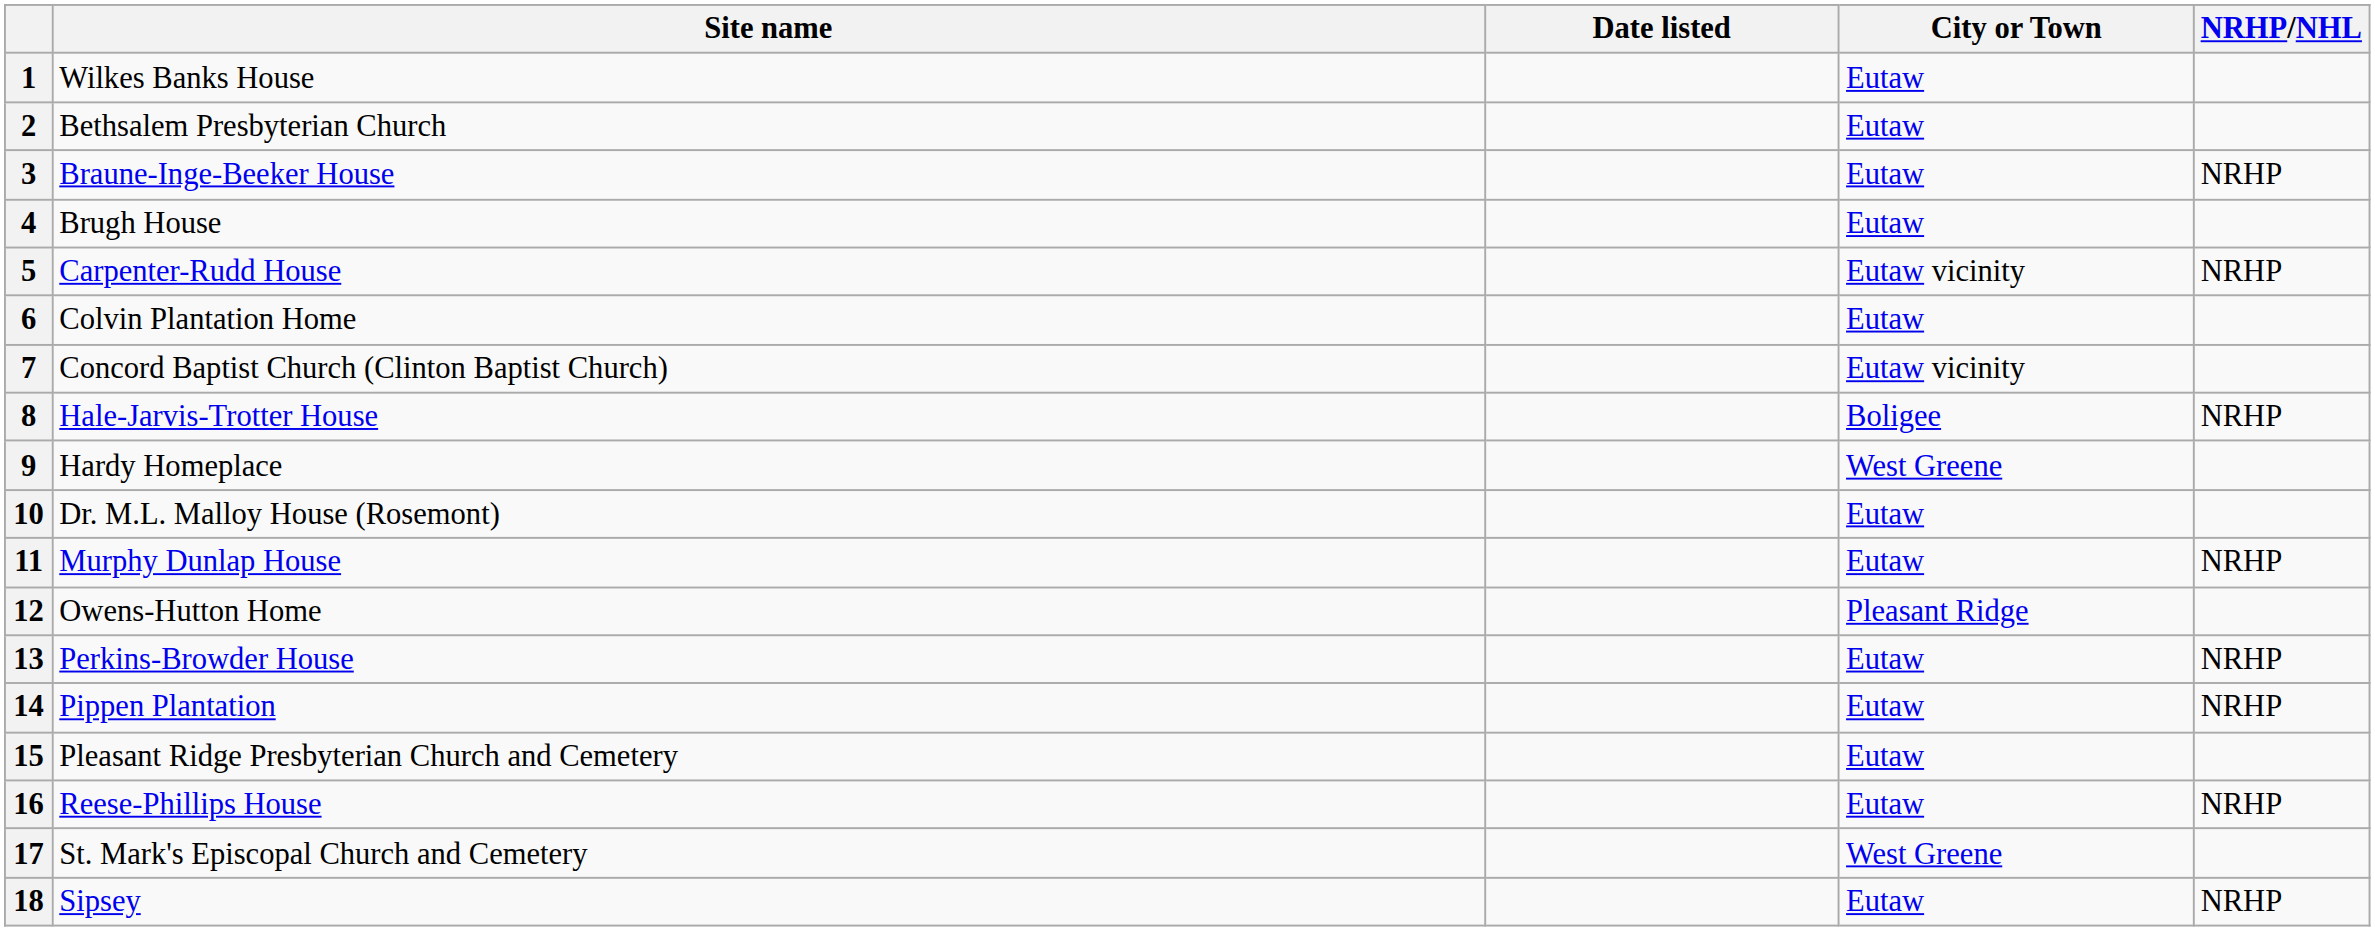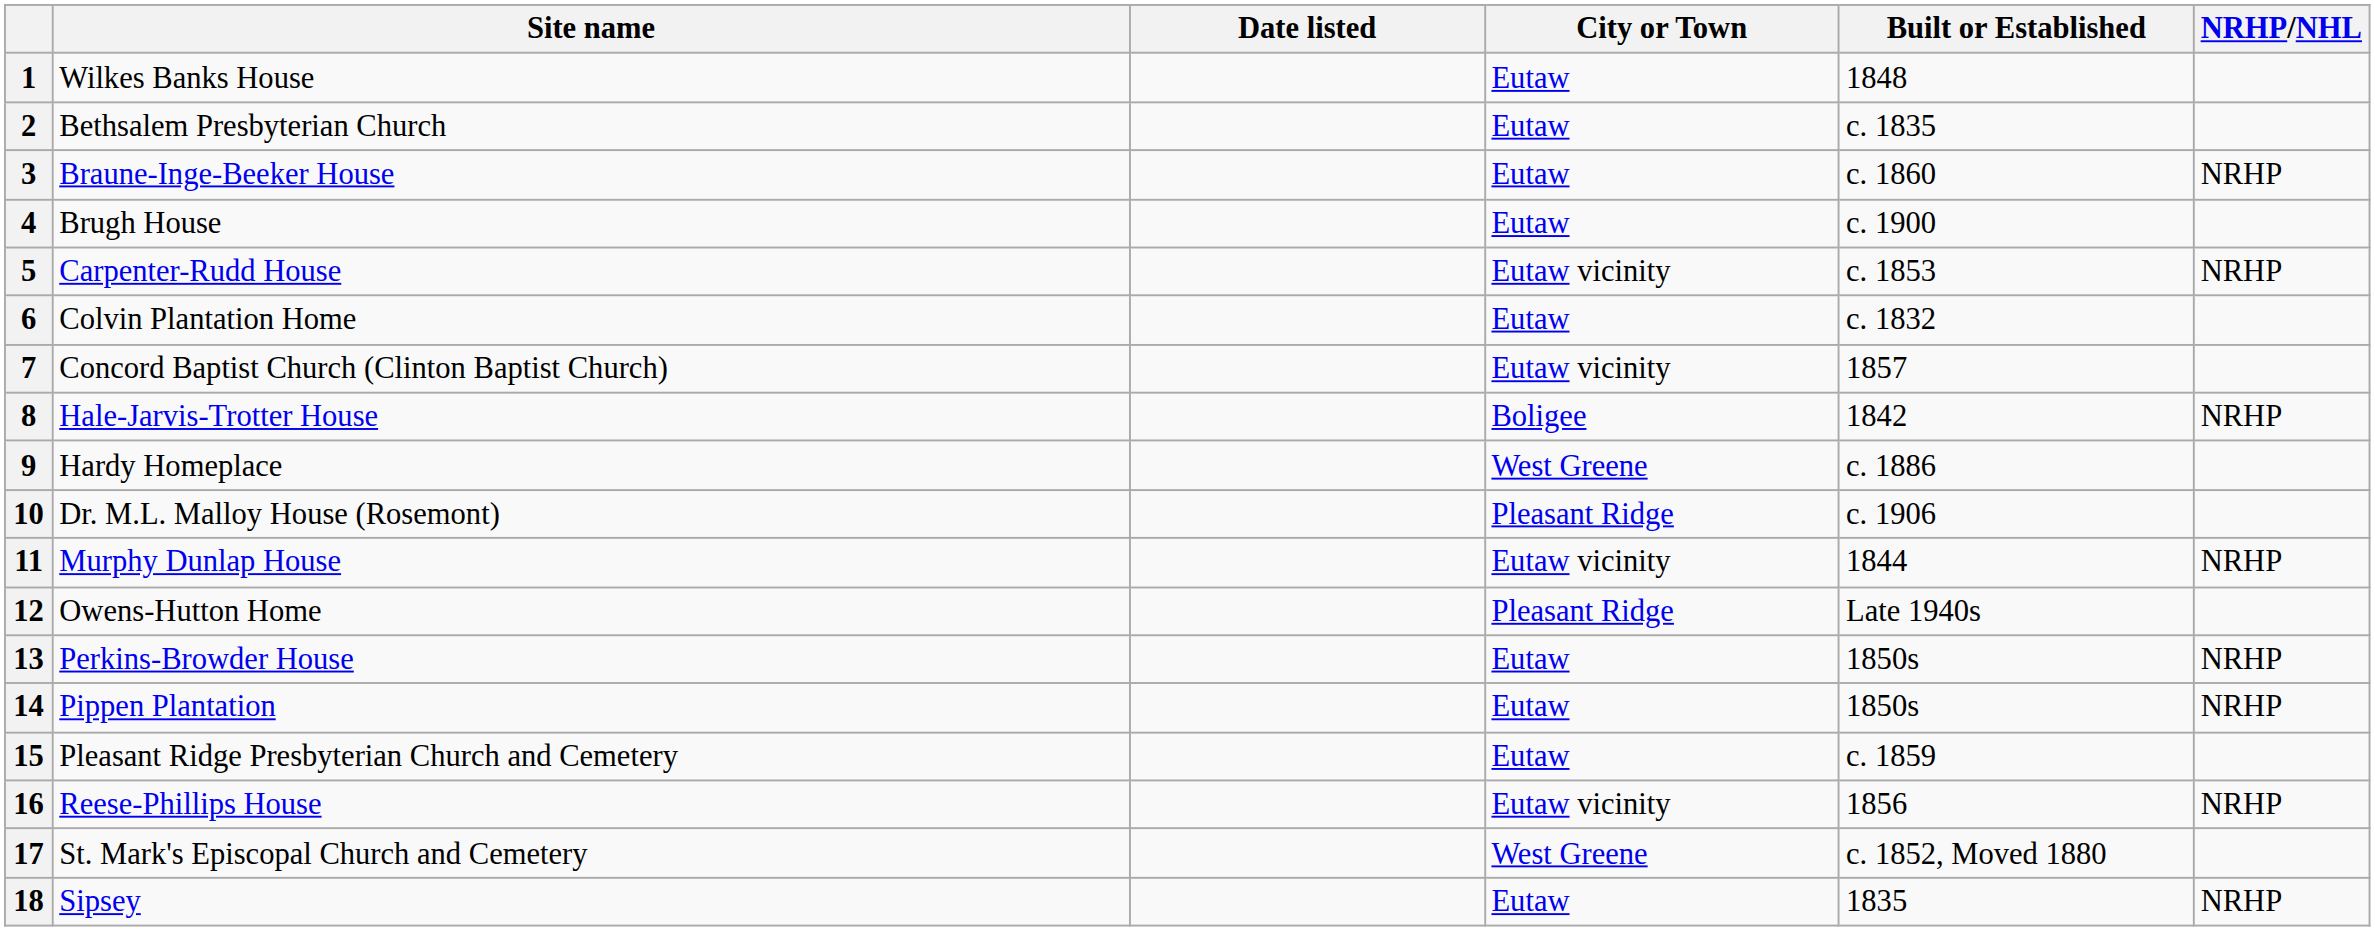+ column: Built or Established | 1848 | c. 1835 | c. 1860 | c. 1900 | c. 1853 | c. 1832 | 1857 | 1842 | c. 1886 | c. 1906 | 1844 | Late 1940s | 1850s | 1850s | c. 1859 | 1856 | c. 1852, Moved 1880 | 1835
10 | City or Town: Eutaw -> Pleasant Ridge
11 | City or Town: Eutaw -> Eutaw vicinity
16 | City or Town: Eutaw -> Eutaw vicinity
